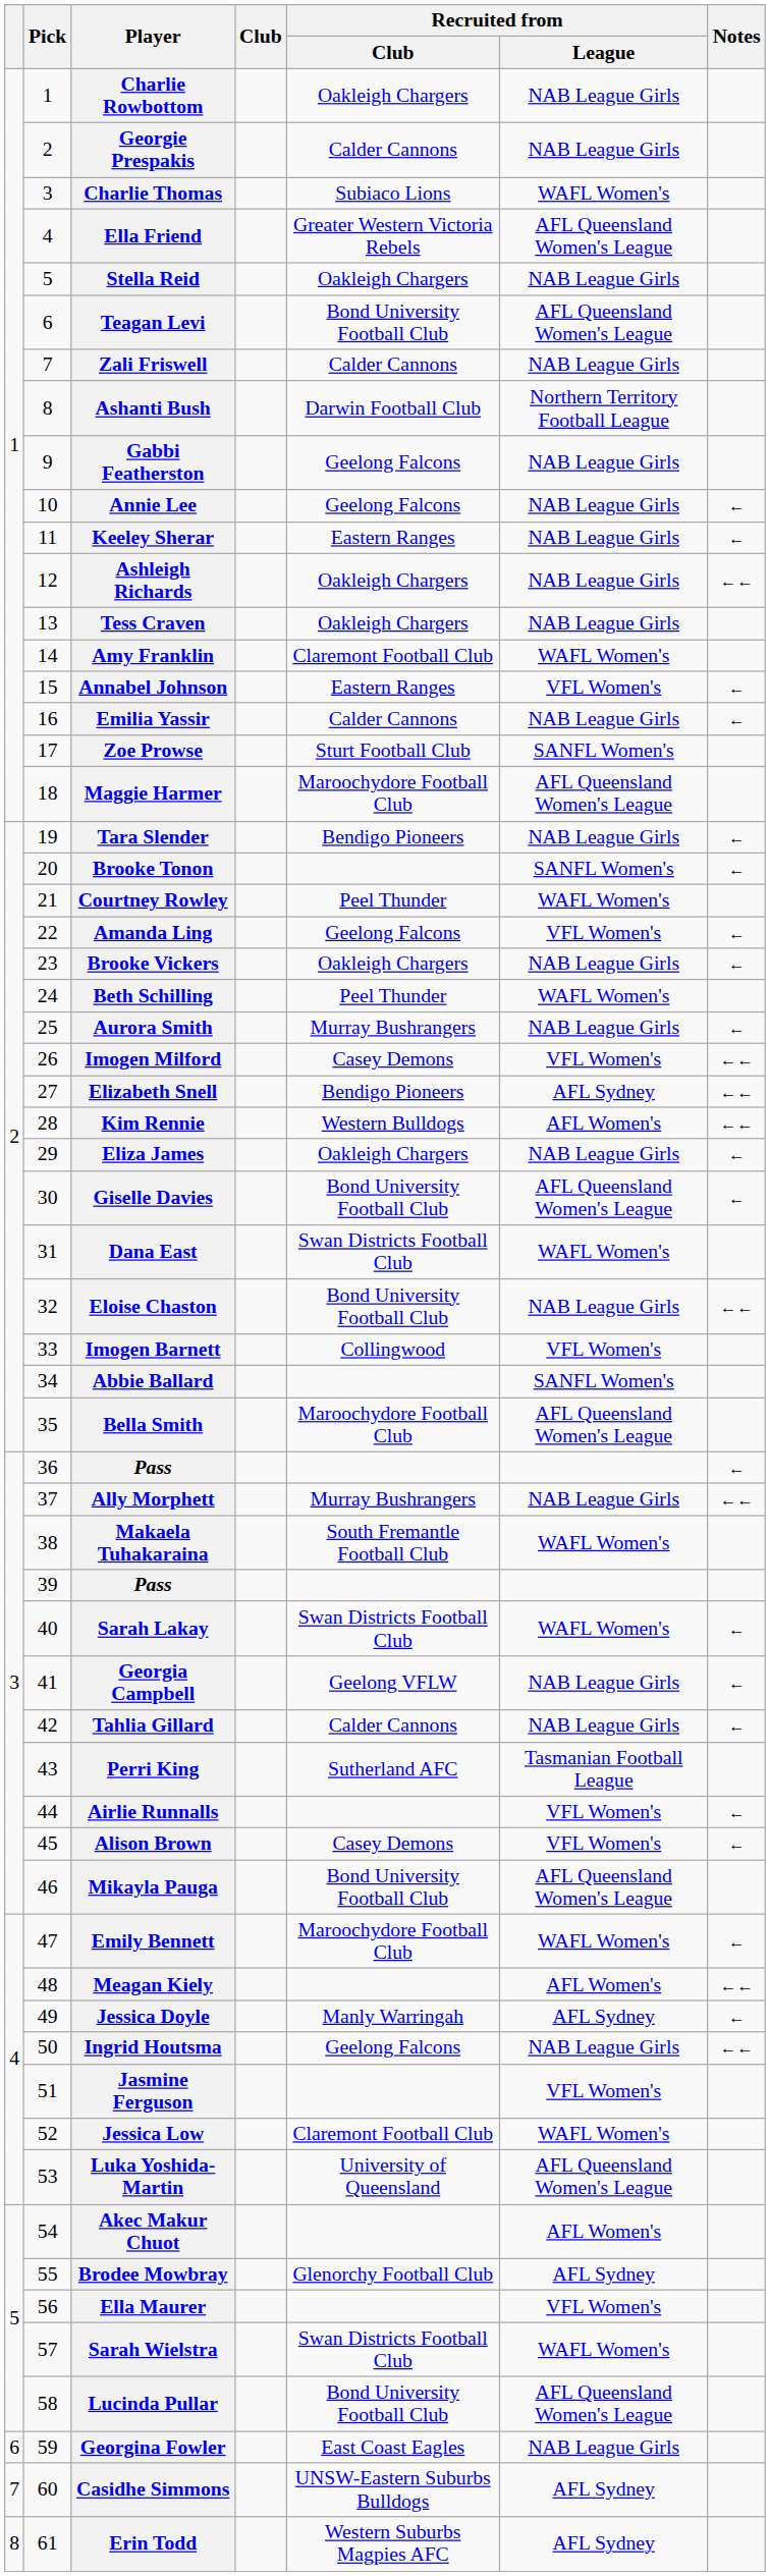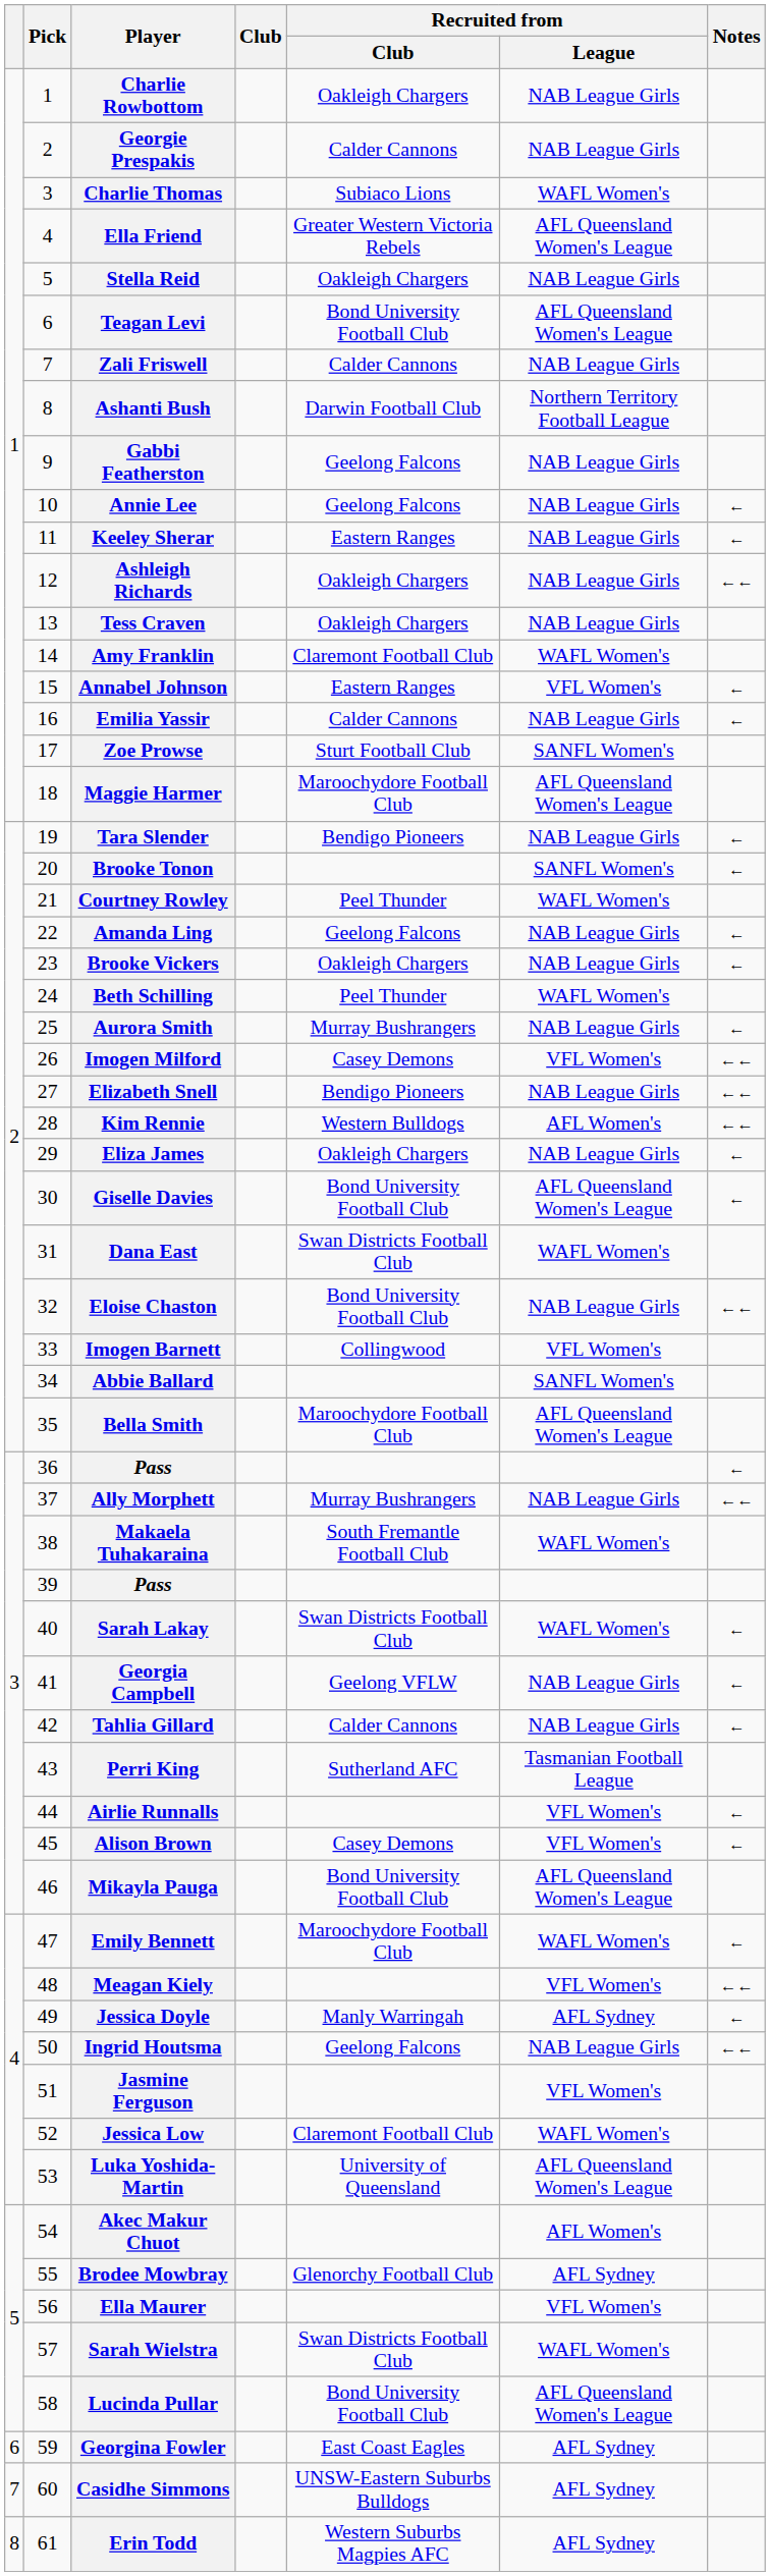Amanda Ling | Recruited from / League: VFL Women's -> NAB League Girls
Elizabeth Snell | Recruited from / League: AFL Sydney -> NAB League Girls
Meagan Kiely | Recruited from / League: AFL Women's -> VFL Women's
Georgina Fowler | Recruited from / League: NAB League Girls -> AFL Sydney
